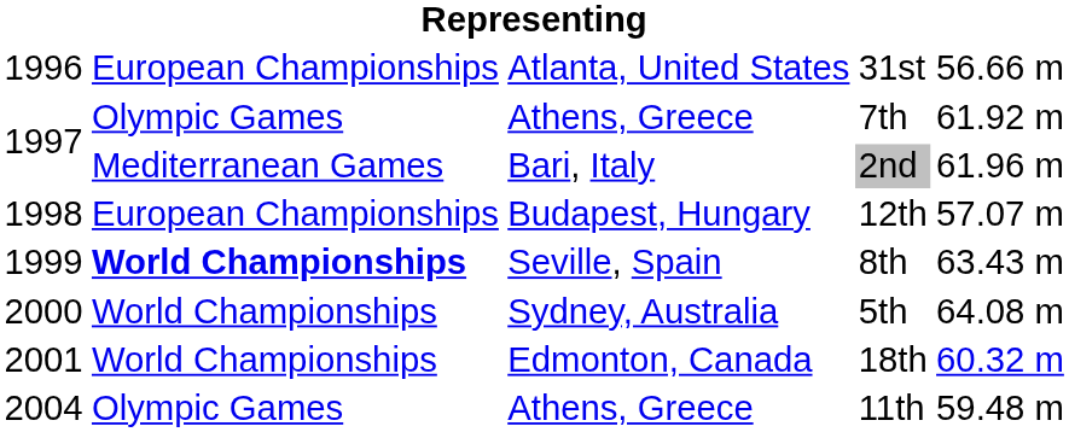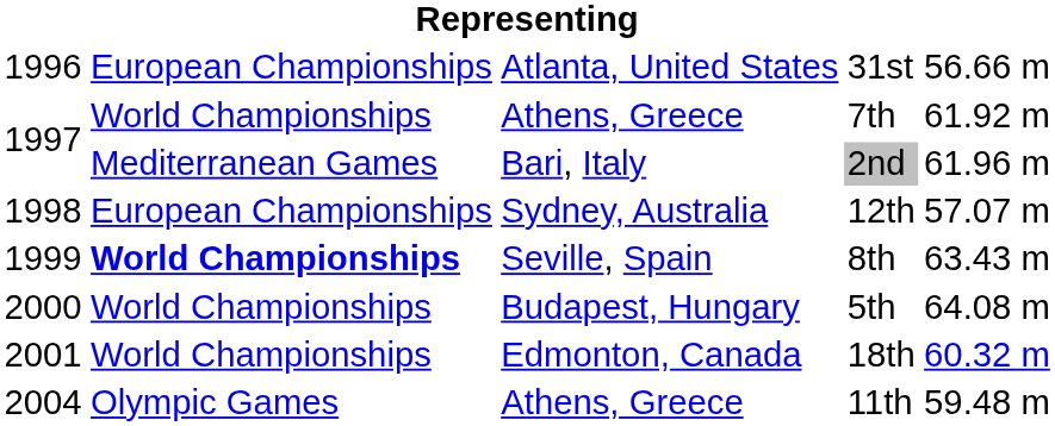7th | column 2: Olympic Games -> World Championships
12th | column 3: Budapest, Hungary -> Sydney, Australia
5th | column 3: Sydney, Australia -> Budapest, Hungary
